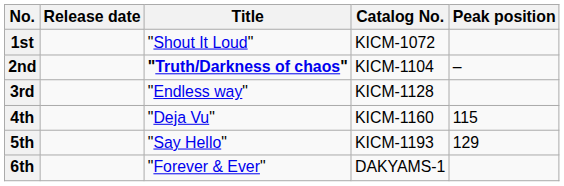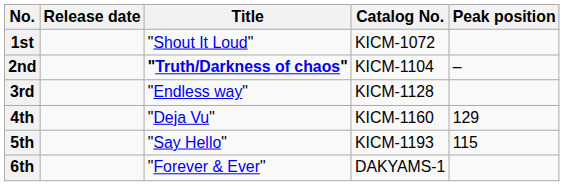4th | Peak position: 115 -> 129
5th | Peak position: 129 -> 115
